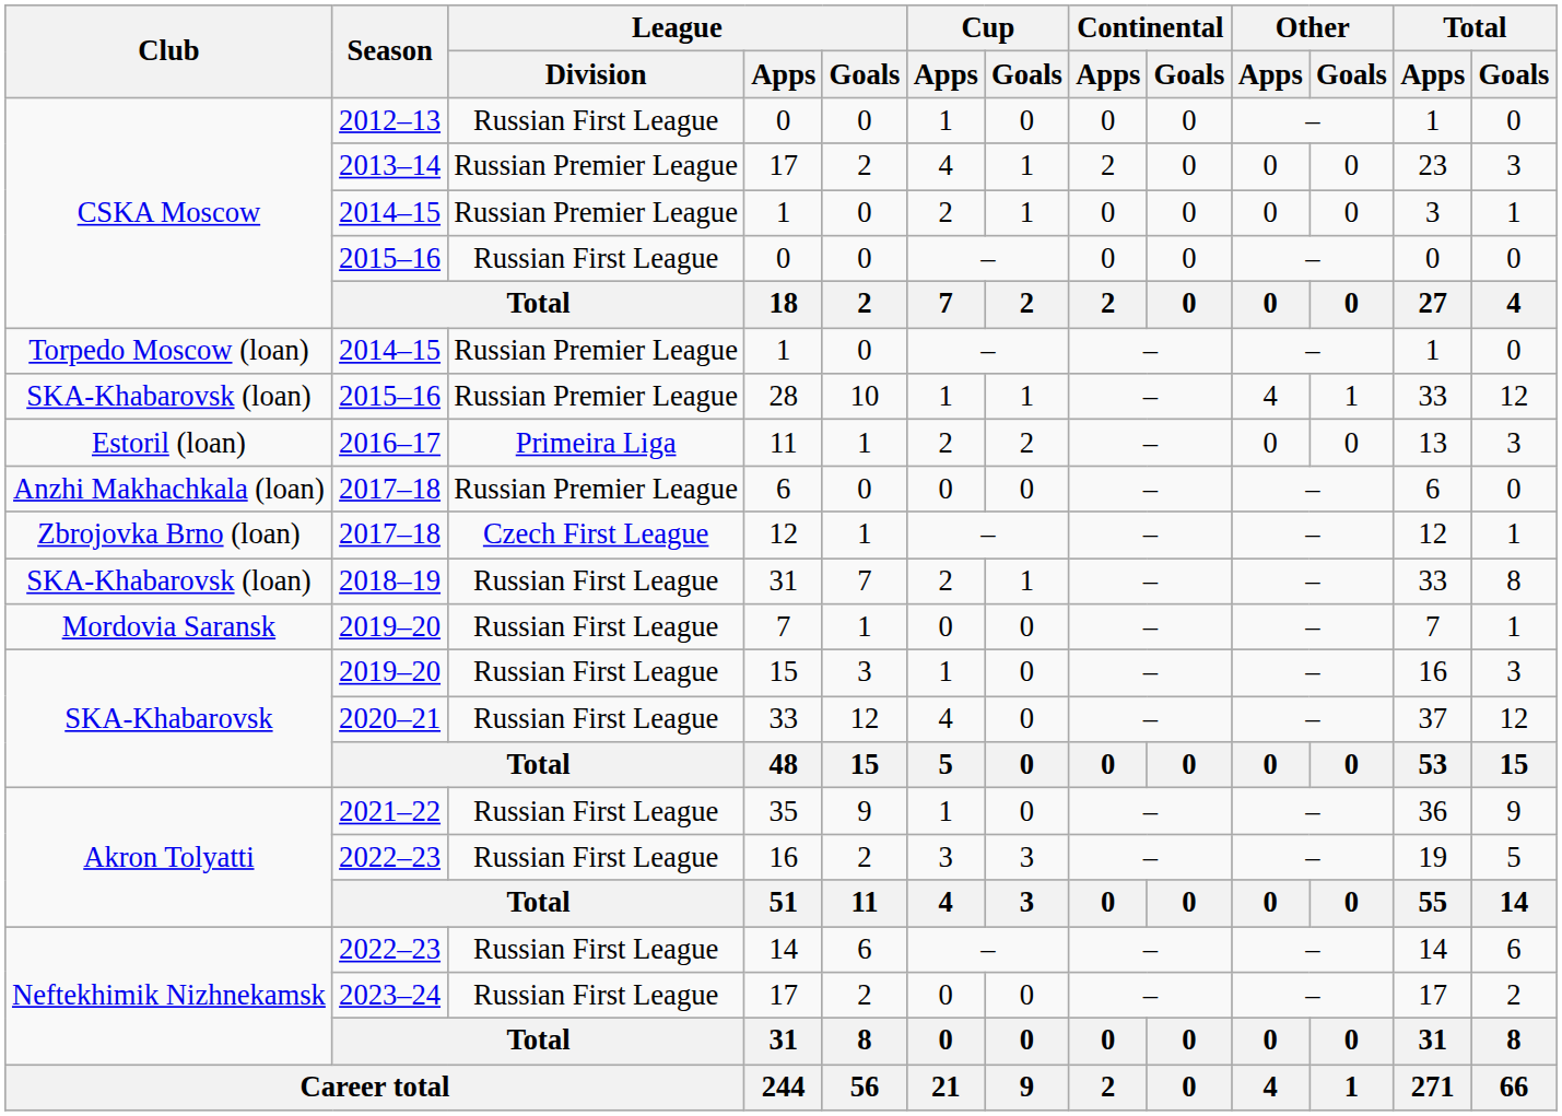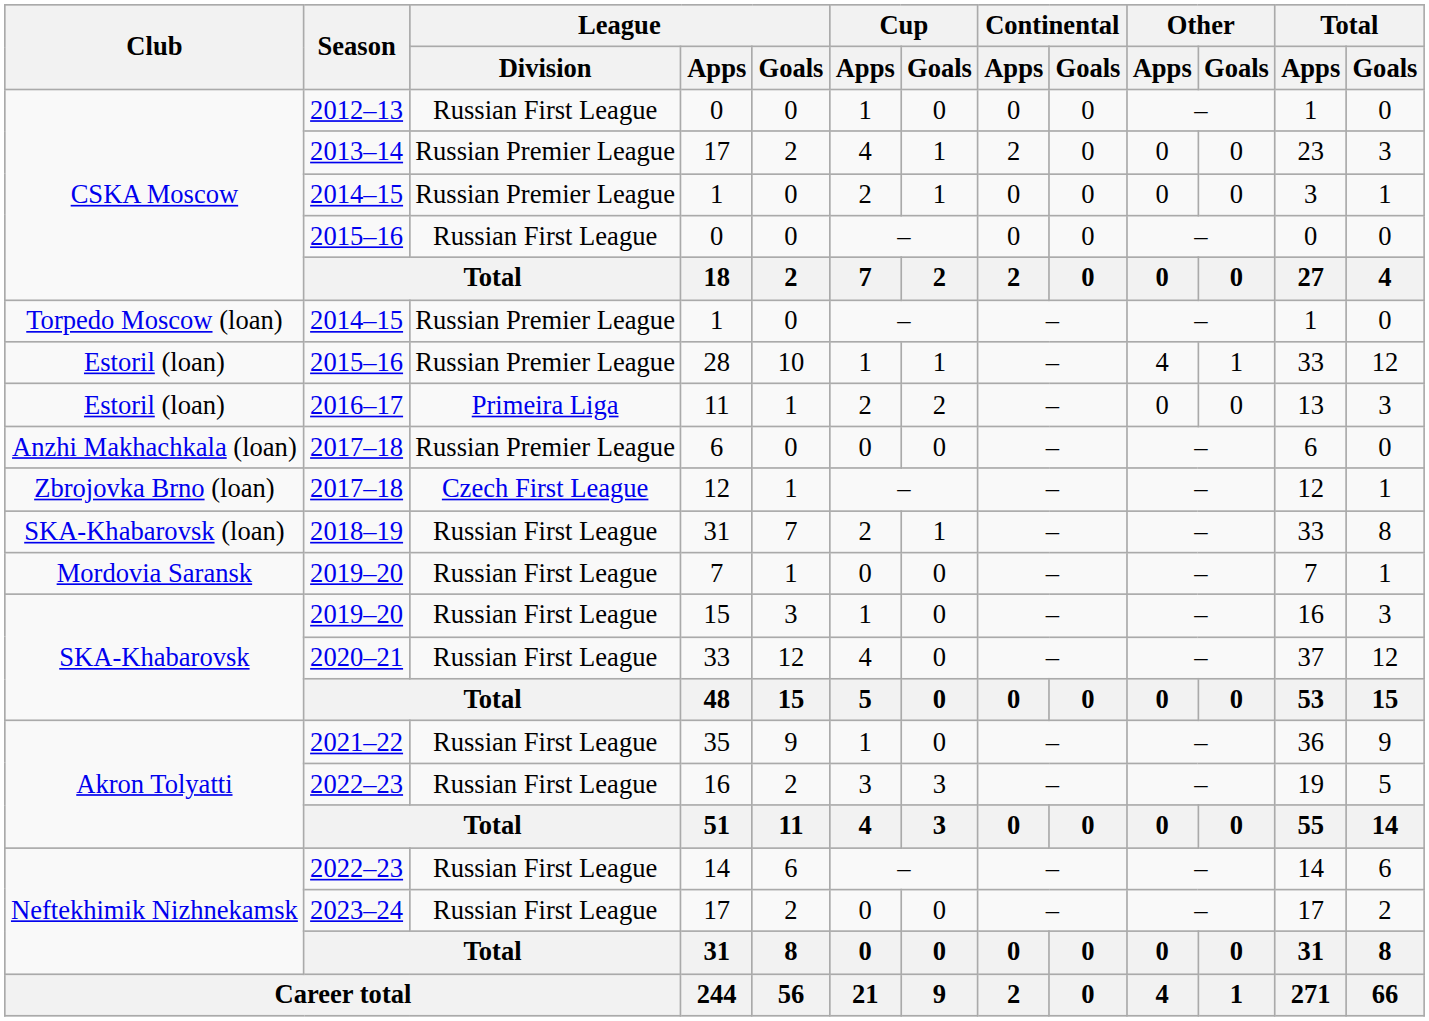28 | Club: SKA-Khabarovsk (loan) -> Estoril (loan)
